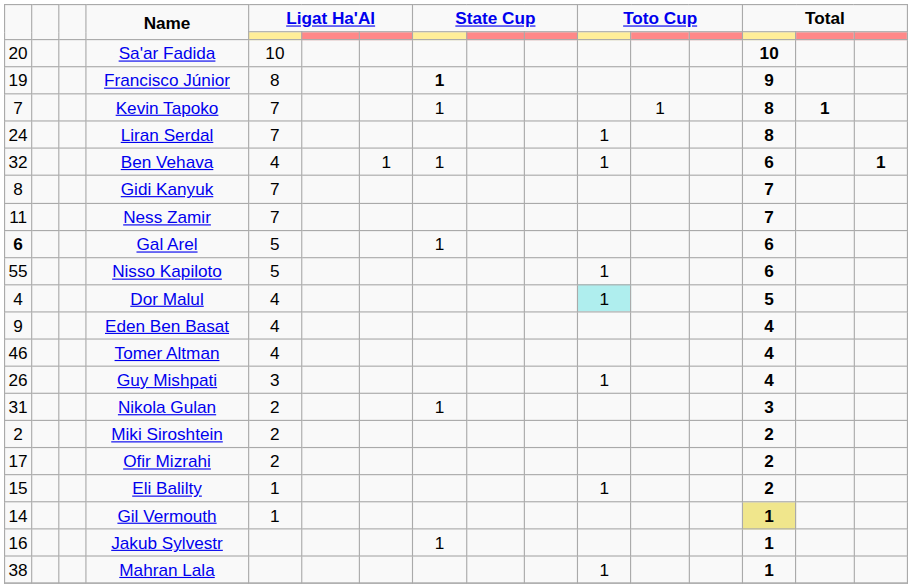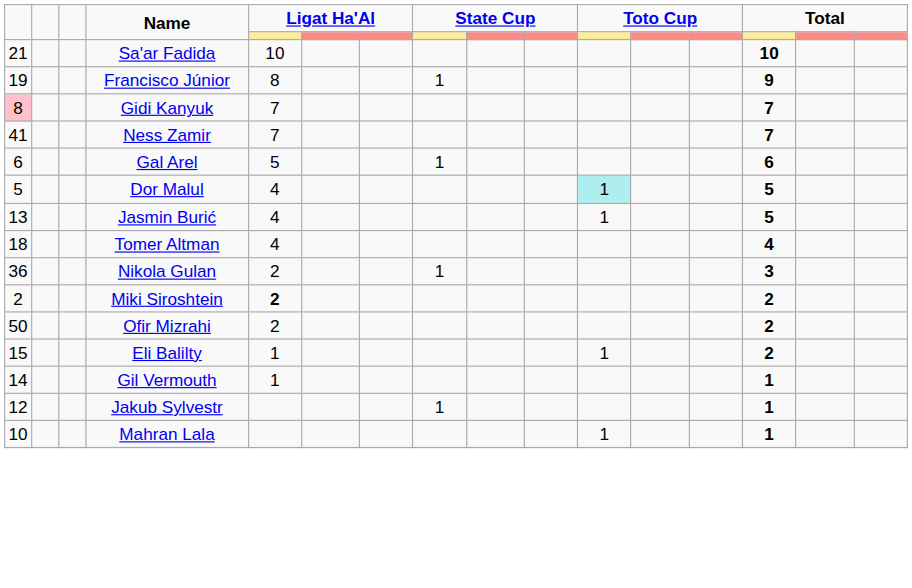Sa'ar Fadida | column 1: 20 -> 21
Francisco Júnior | column 8: bold -> normal
- row: 7 | Kevin Tapoko | 7 | 1 | 1 | 8 | 1
- row: 24 | Liran Serdal | 7 | 1 | 8
- row: 32 | Ben Vehava | 4 | 1 | 1 | 1 | 6 | 1
Gidi Kanyuk | column 1: no background -> pink background
Ness Zamir | column 1: 11 -> 41
Gal Arel | column 1: bold -> normal
- row: 55 | Nisso Kapiloto | 5 | 1 | 6
Dor Malul | column 1: 4 -> 5
+ row: 13 | Jasmin Burić | 4 | 1 | 5
- row: 9 | Eden Ben Basat | 4 | 4
Tomer Altman | column 1: 46 -> 18
- row: 26 | Guy Mishpati | 3 | 1 | 4
Nikola Gulan | column 1: 31 -> 36
Miki Siroshtein | column 5: normal -> bold
Ofir Mizrahi | column 1: 17 -> 50
Gil Vermouth | column 14: khaki background -> no background
Jakub Sylvestr | column 1: 16 -> 12
Mahran Lala | column 1: 38 -> 10
